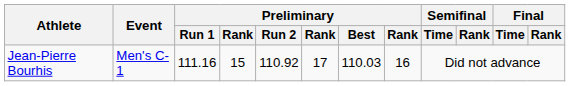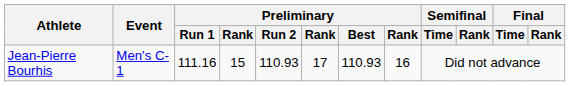Jean-Pierre Bourhis | Preliminary / Run 2: 110.92 -> 110.93
Jean-Pierre Bourhis | Preliminary / Best: 110.03 -> 110.93
